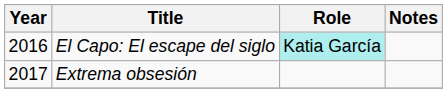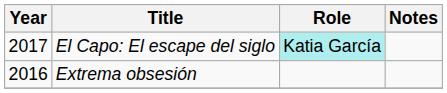El Capo: El escape del siglo | Year: 2016 -> 2017
Extrema obsesión | Year: 2017 -> 2016
